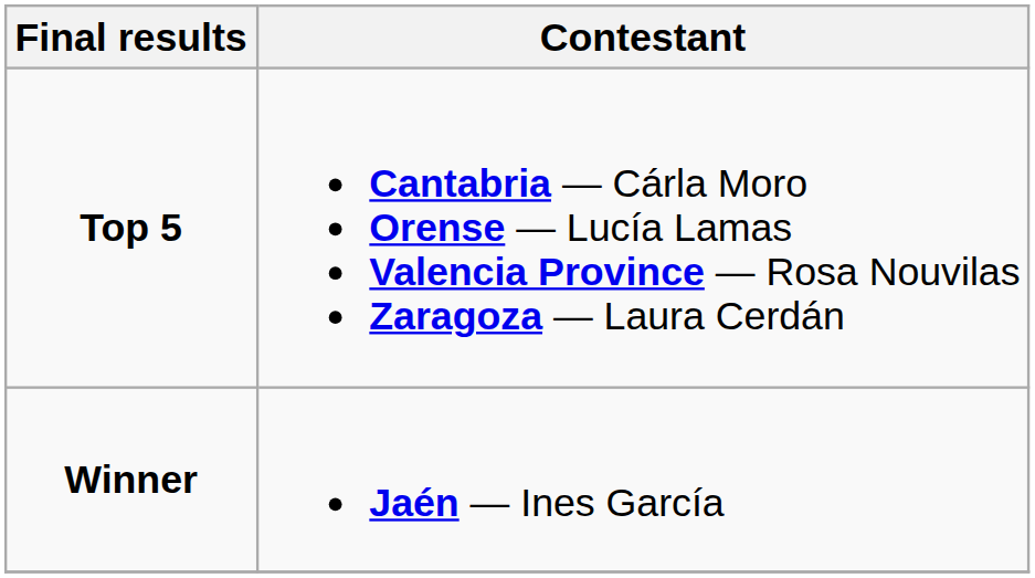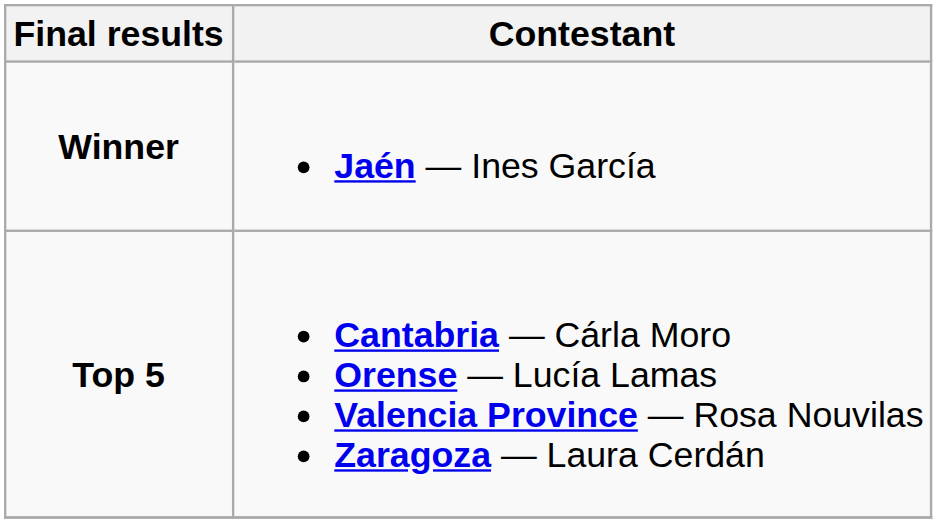rows swapped: Winner <-> Top 5
